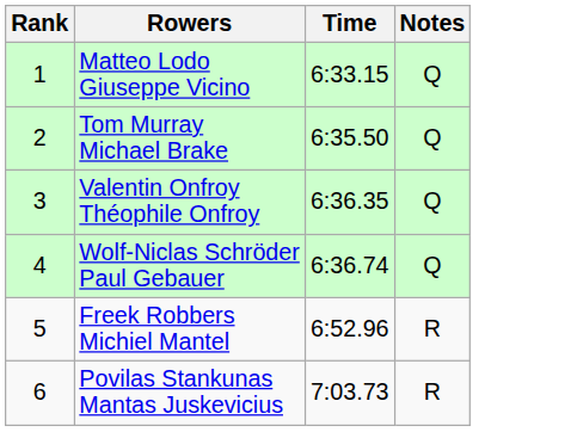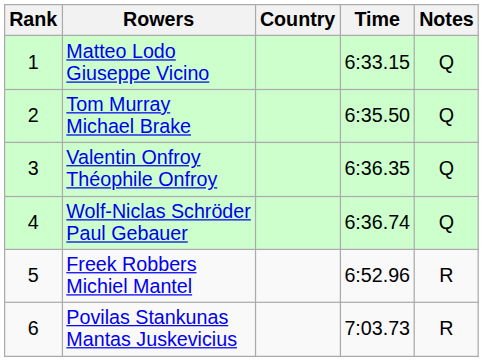+ column: Country
